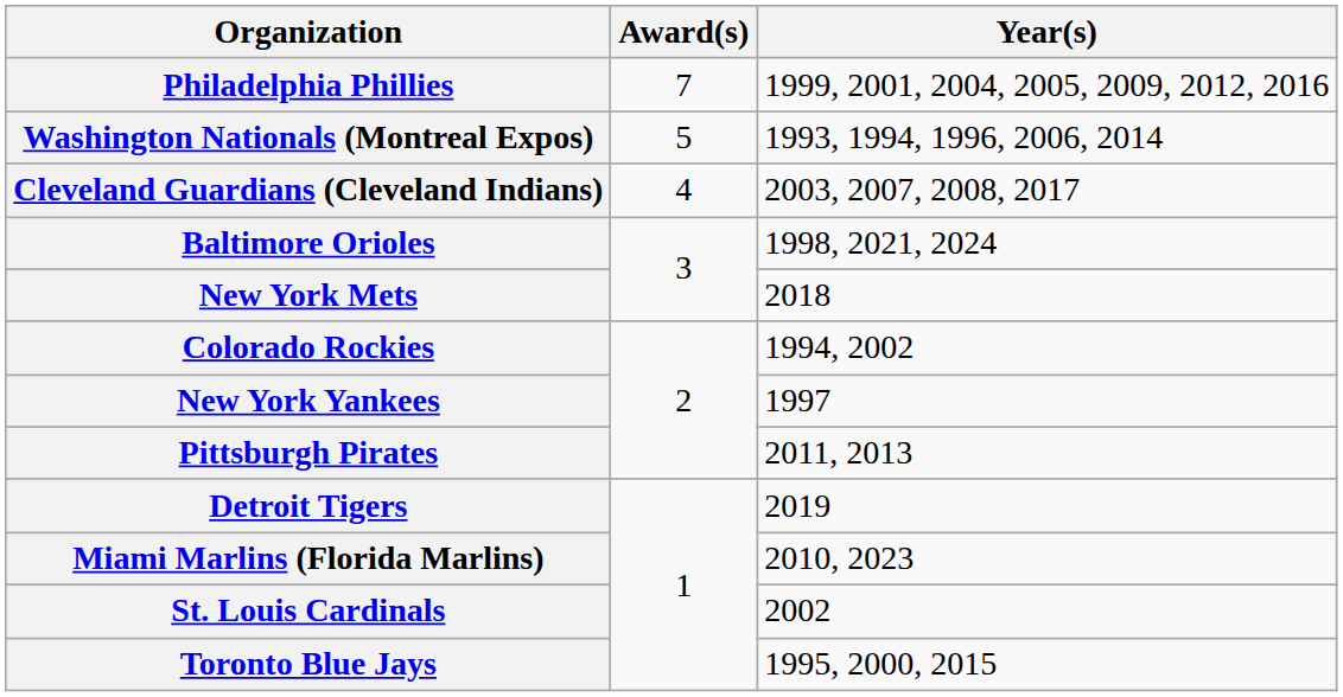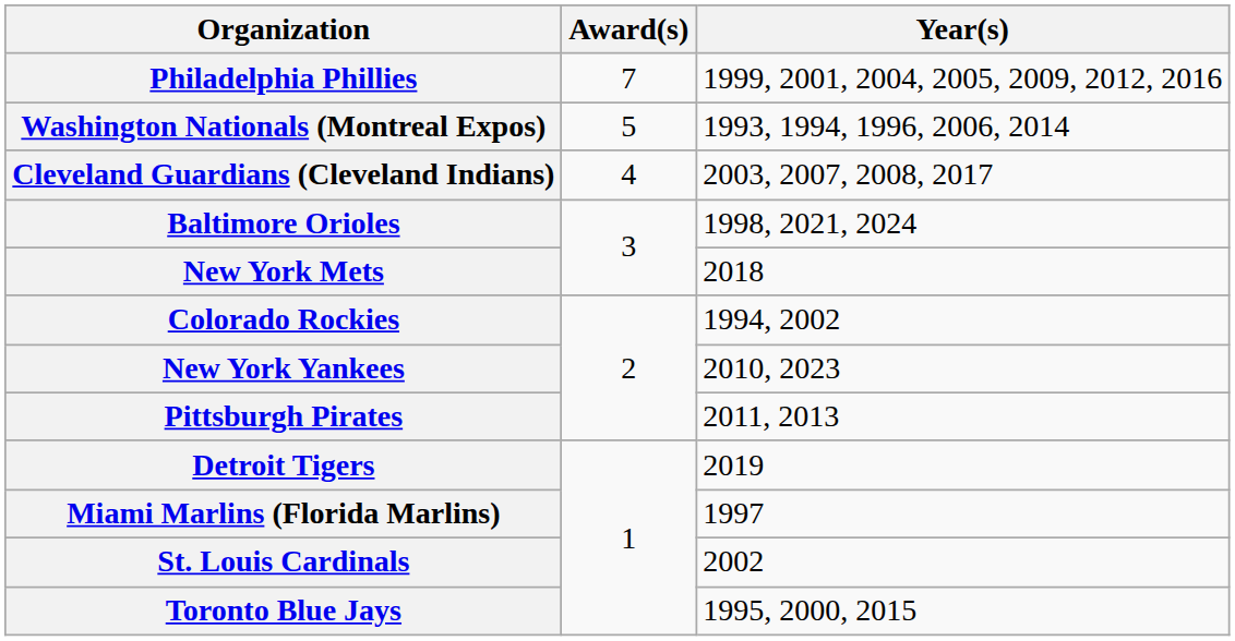New York Yankees | Year(s): 1997 -> 2010, 2023
Miami Marlins (Florida Marlins) | Year(s): 2010, 2023 -> 1997
